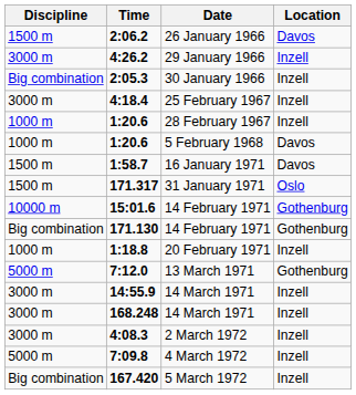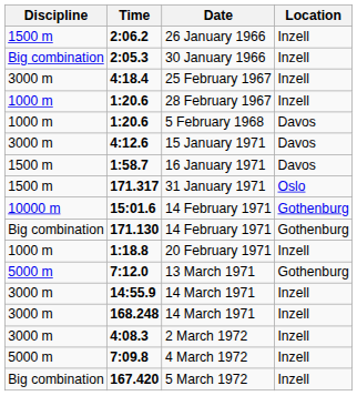2:06.2 | Location: Davos -> Inzell
- row: 3000 m | 4:26.2 | 29 January 1966 | Inzell
+ row: 3000 m | 4:12.6 | 15 January 1971 | Davos
